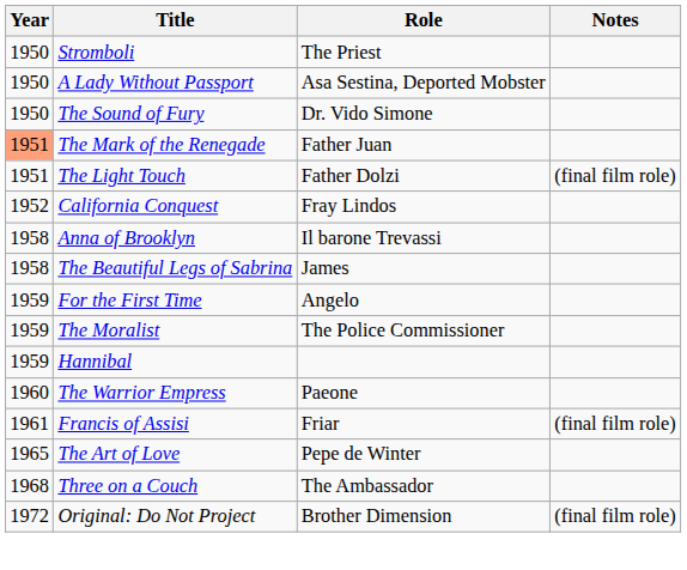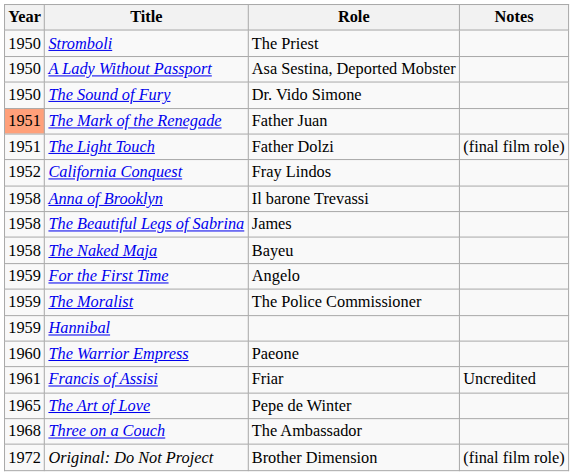+ row: 1958 | The Naked Maja | Bayeu
Francis of Assisi | Notes: (final film role) -> Uncredited
